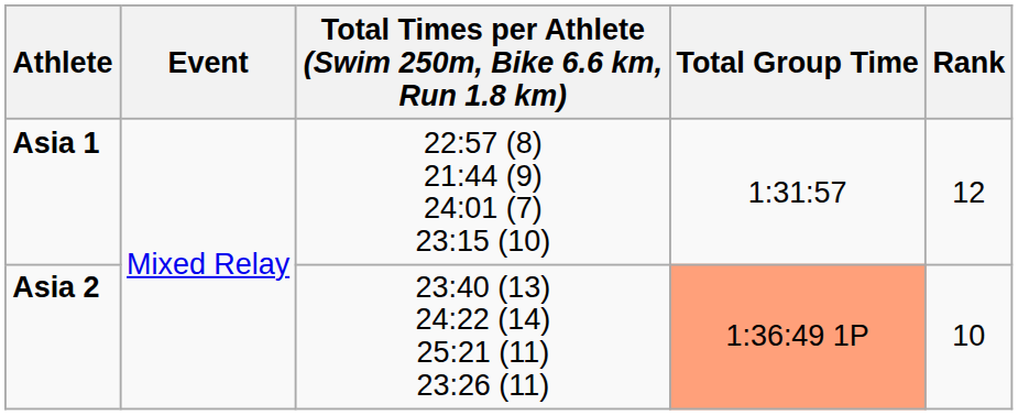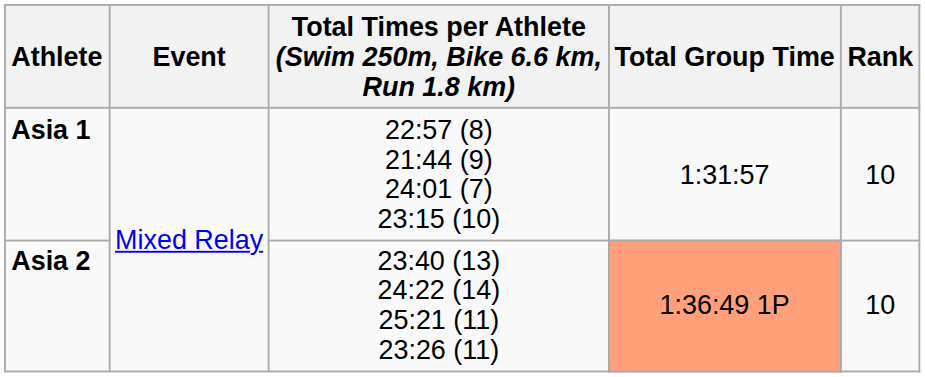Asia 1 | Rank: 12 -> 10
